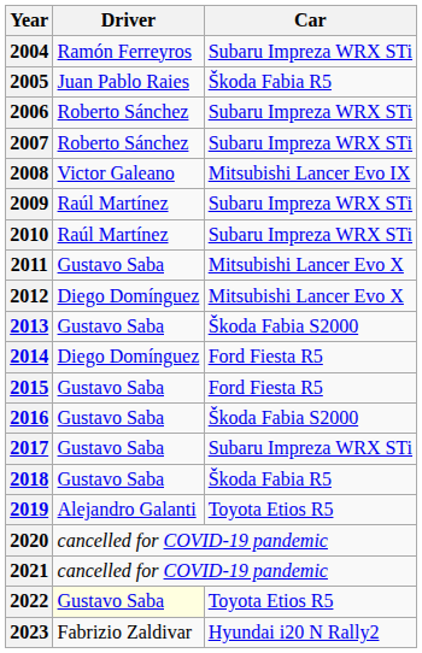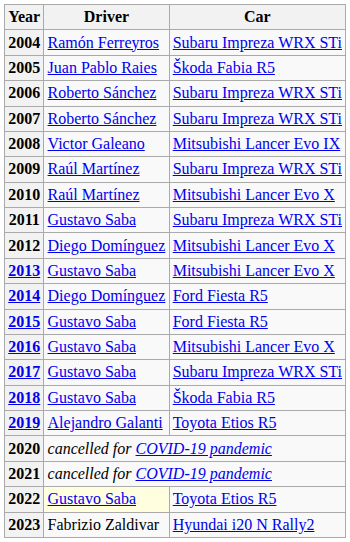2010 | Car: Subaru Impreza WRX STi -> Mitsubishi Lancer Evo X
2011 | Car: Mitsubishi Lancer Evo X -> Subaru Impreza WRX STi
2013 | Car: Škoda Fabia S2000 -> Mitsubishi Lancer Evo X
2016 | Car: Škoda Fabia S2000 -> Mitsubishi Lancer Evo X
